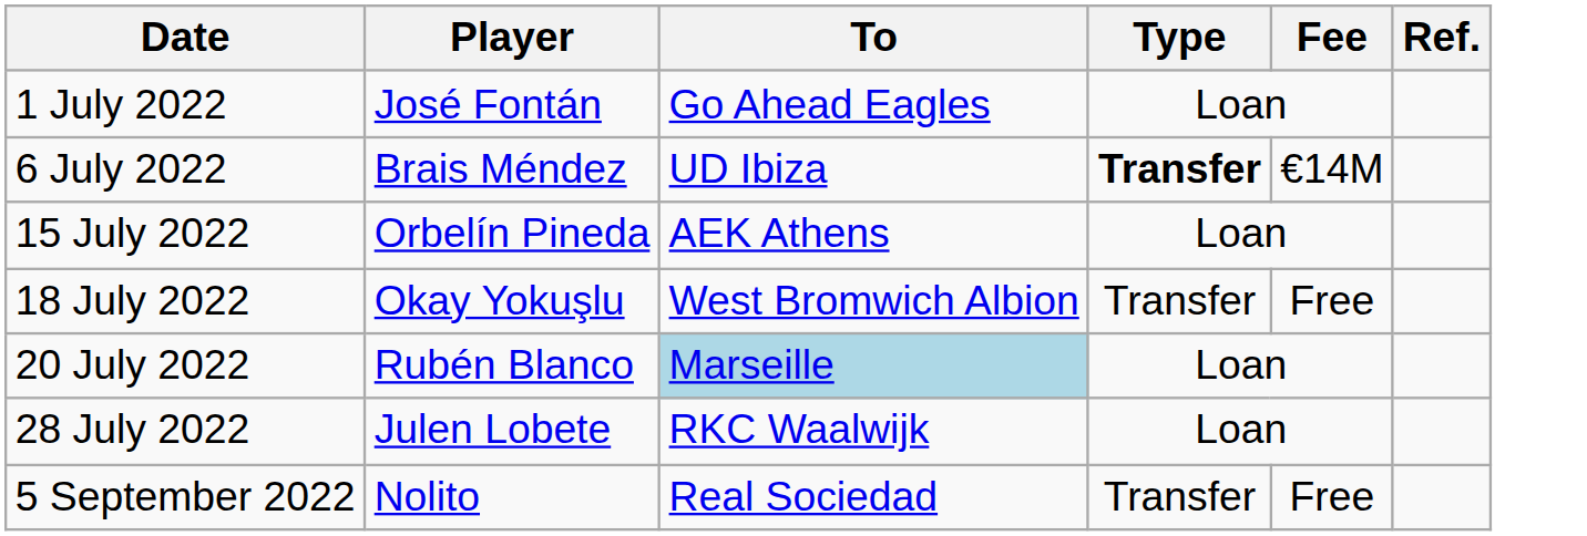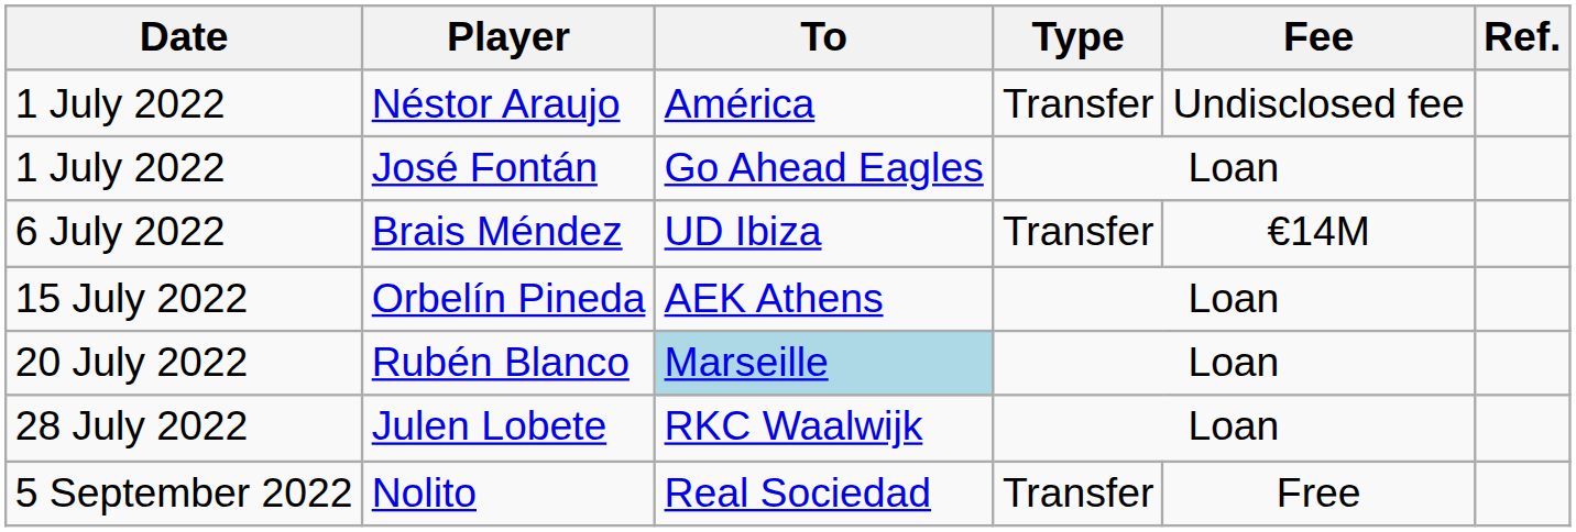+ row: 1 July 2022 | Néstor Araujo | América | Transfer | Undisclosed fee
Brais Méndez | Type: bold -> normal
- row: 18 July 2022 | Okay Yokuşlu | West Bromwich Albion | Transfer | Free
